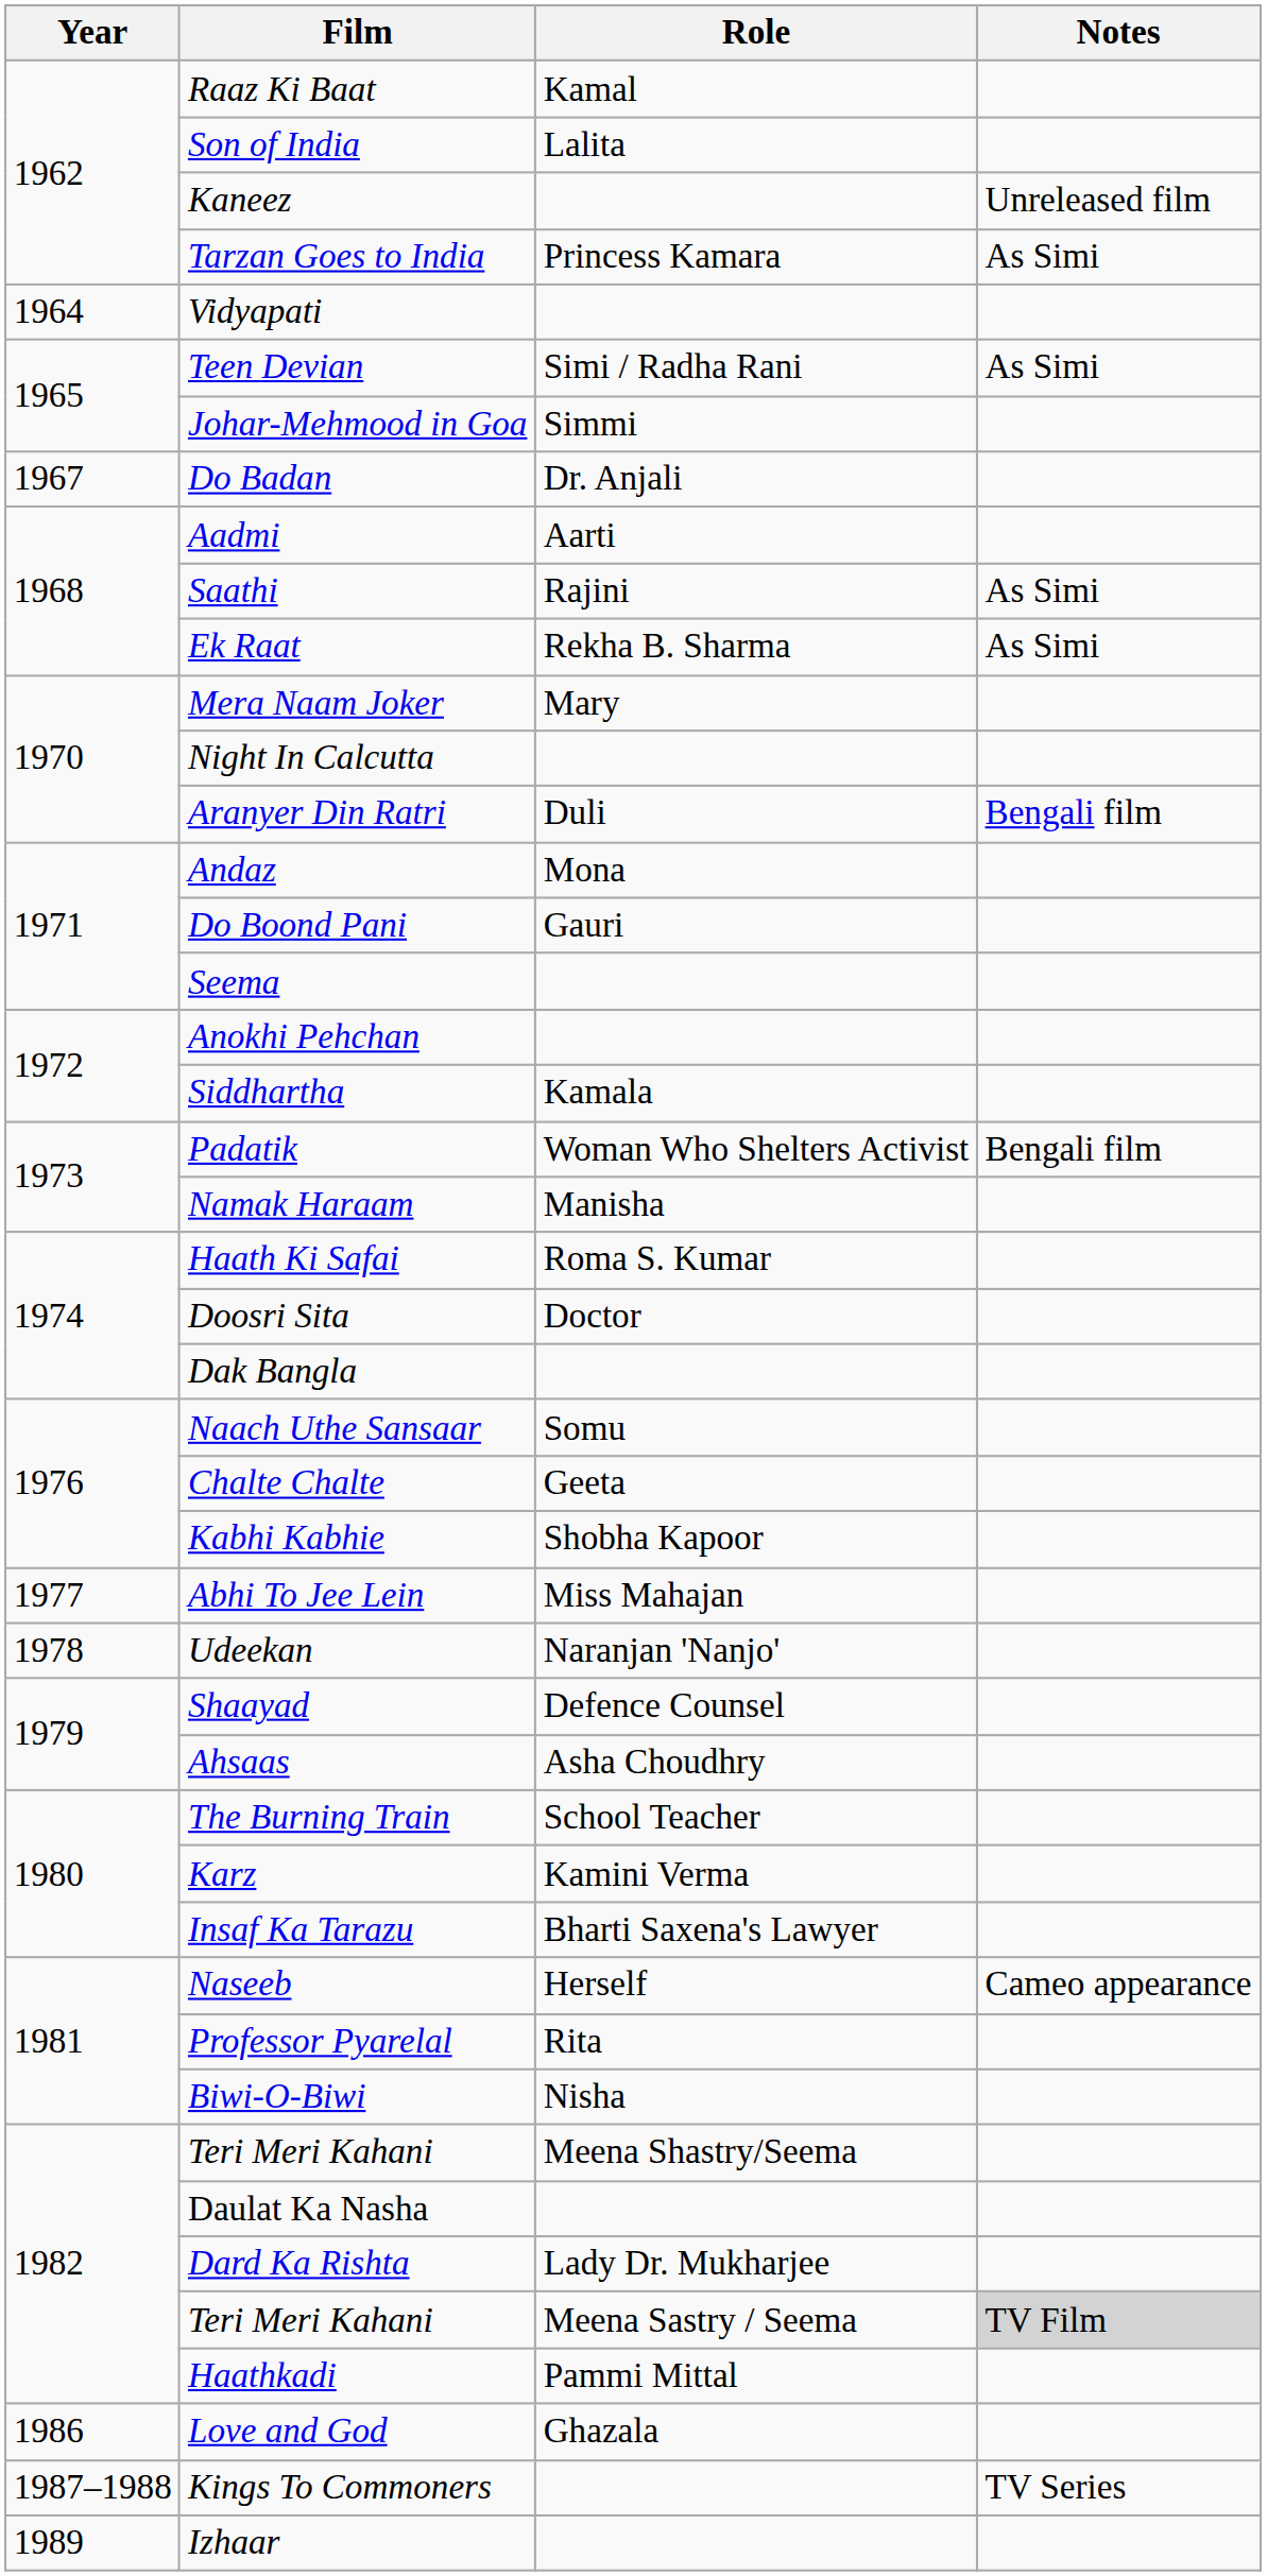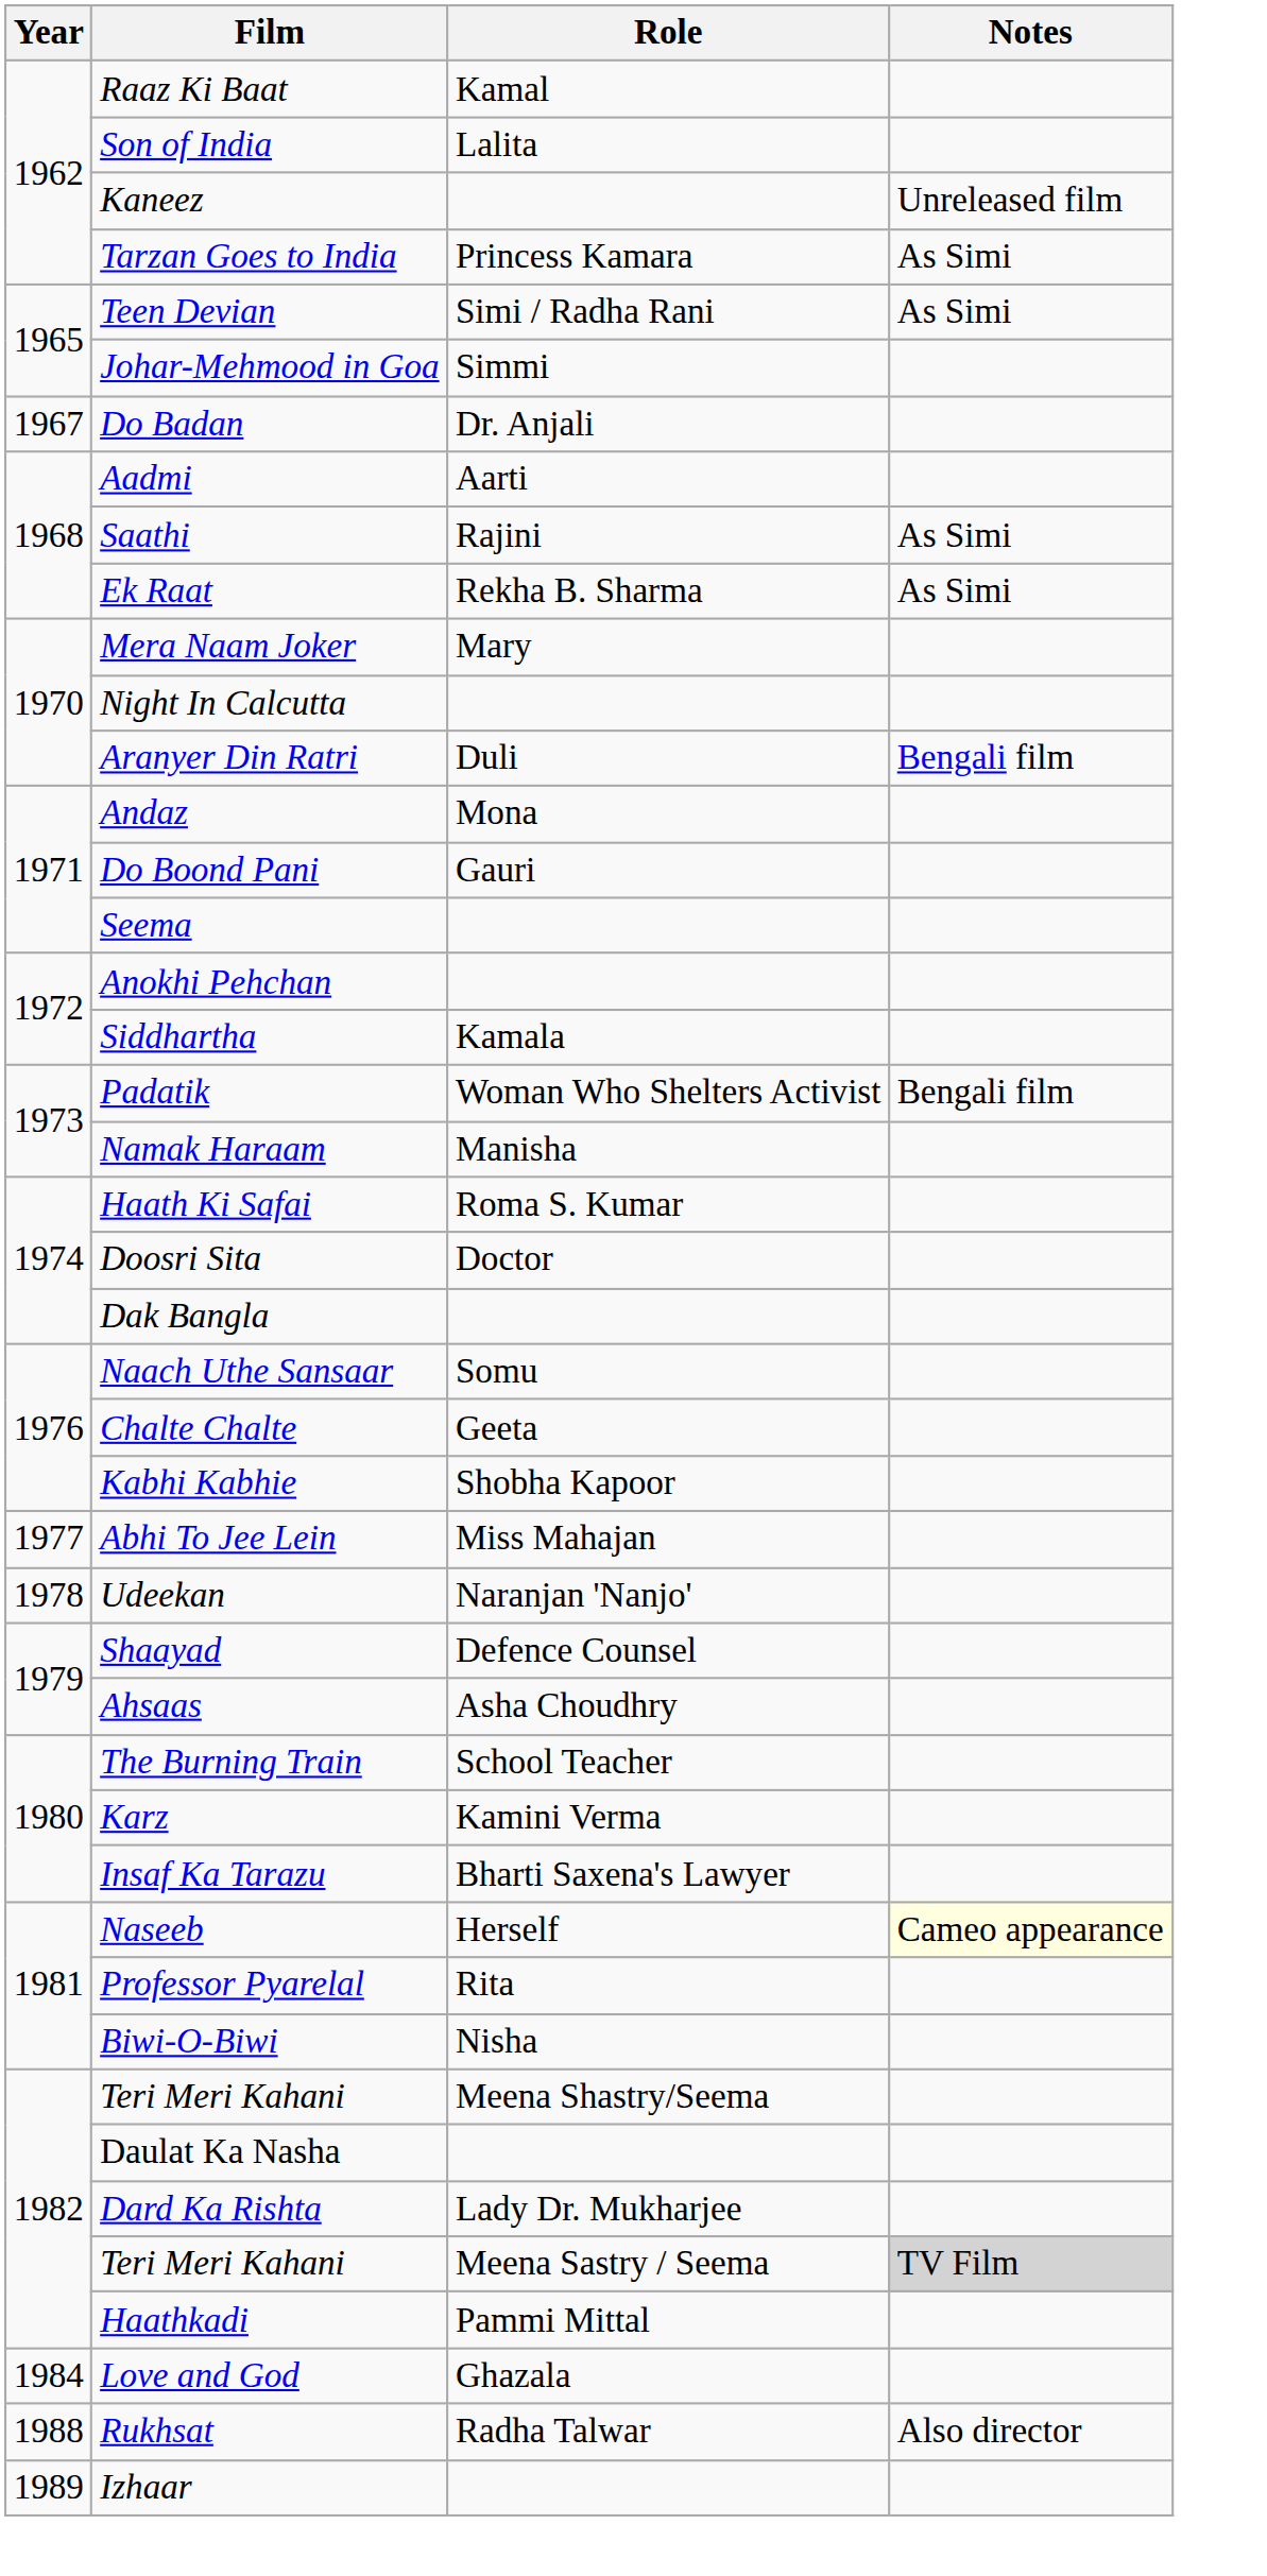- row: 1964 | Vidyapati
Naseeb | Notes: no background -> lightyellow background
Love and God | Year: 1986 -> 1984
- row: 1987–1988 | Kings To Commoners | TV Series
+ row: 1988 | Rukhsat | Radha Talwar | Also director
